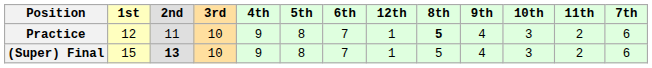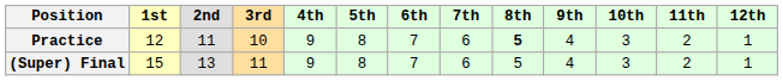columns swapped: 7th <-> 12th
(Super) Final | 2nd: bold -> normal
(Super) Final | 3rd: 10 -> 11
